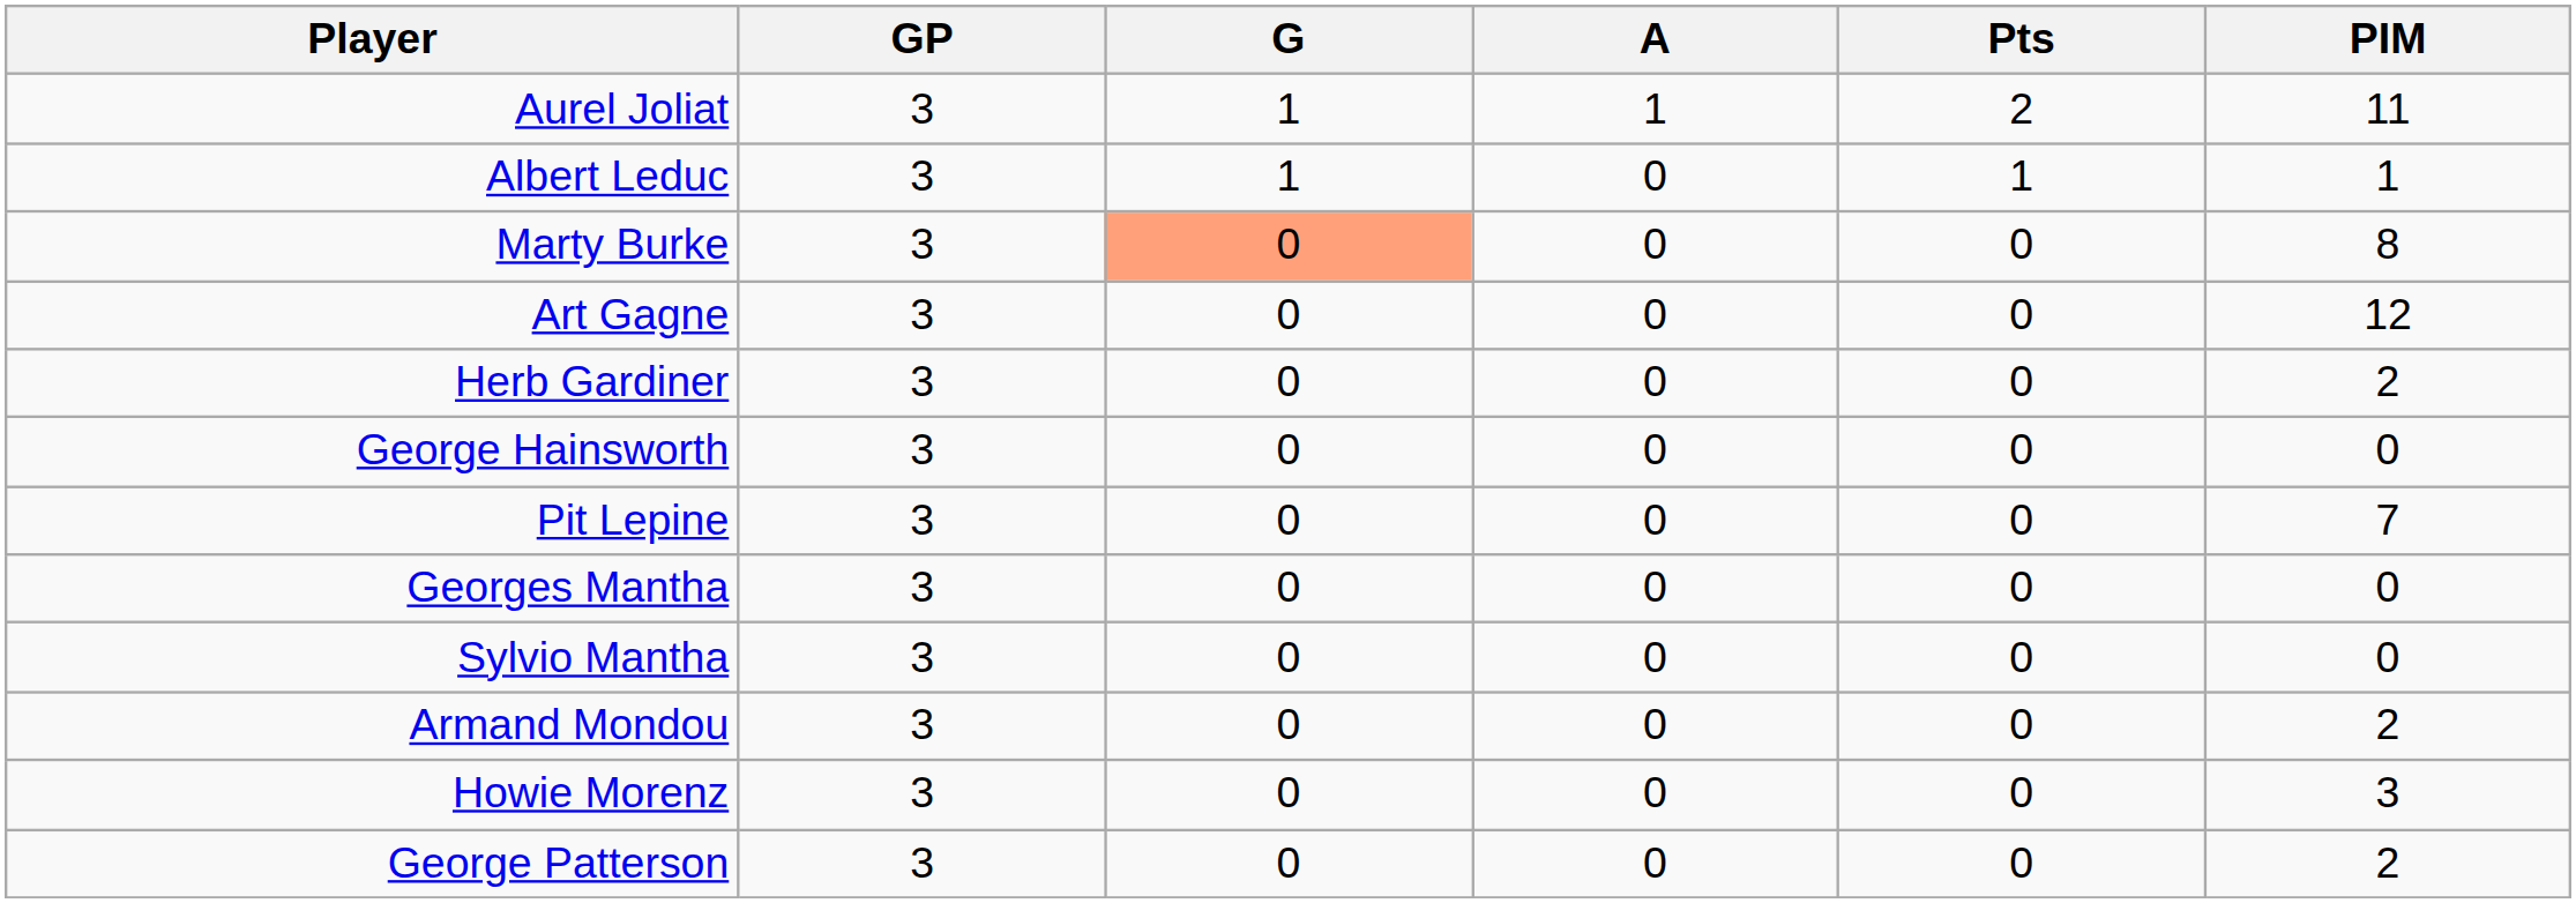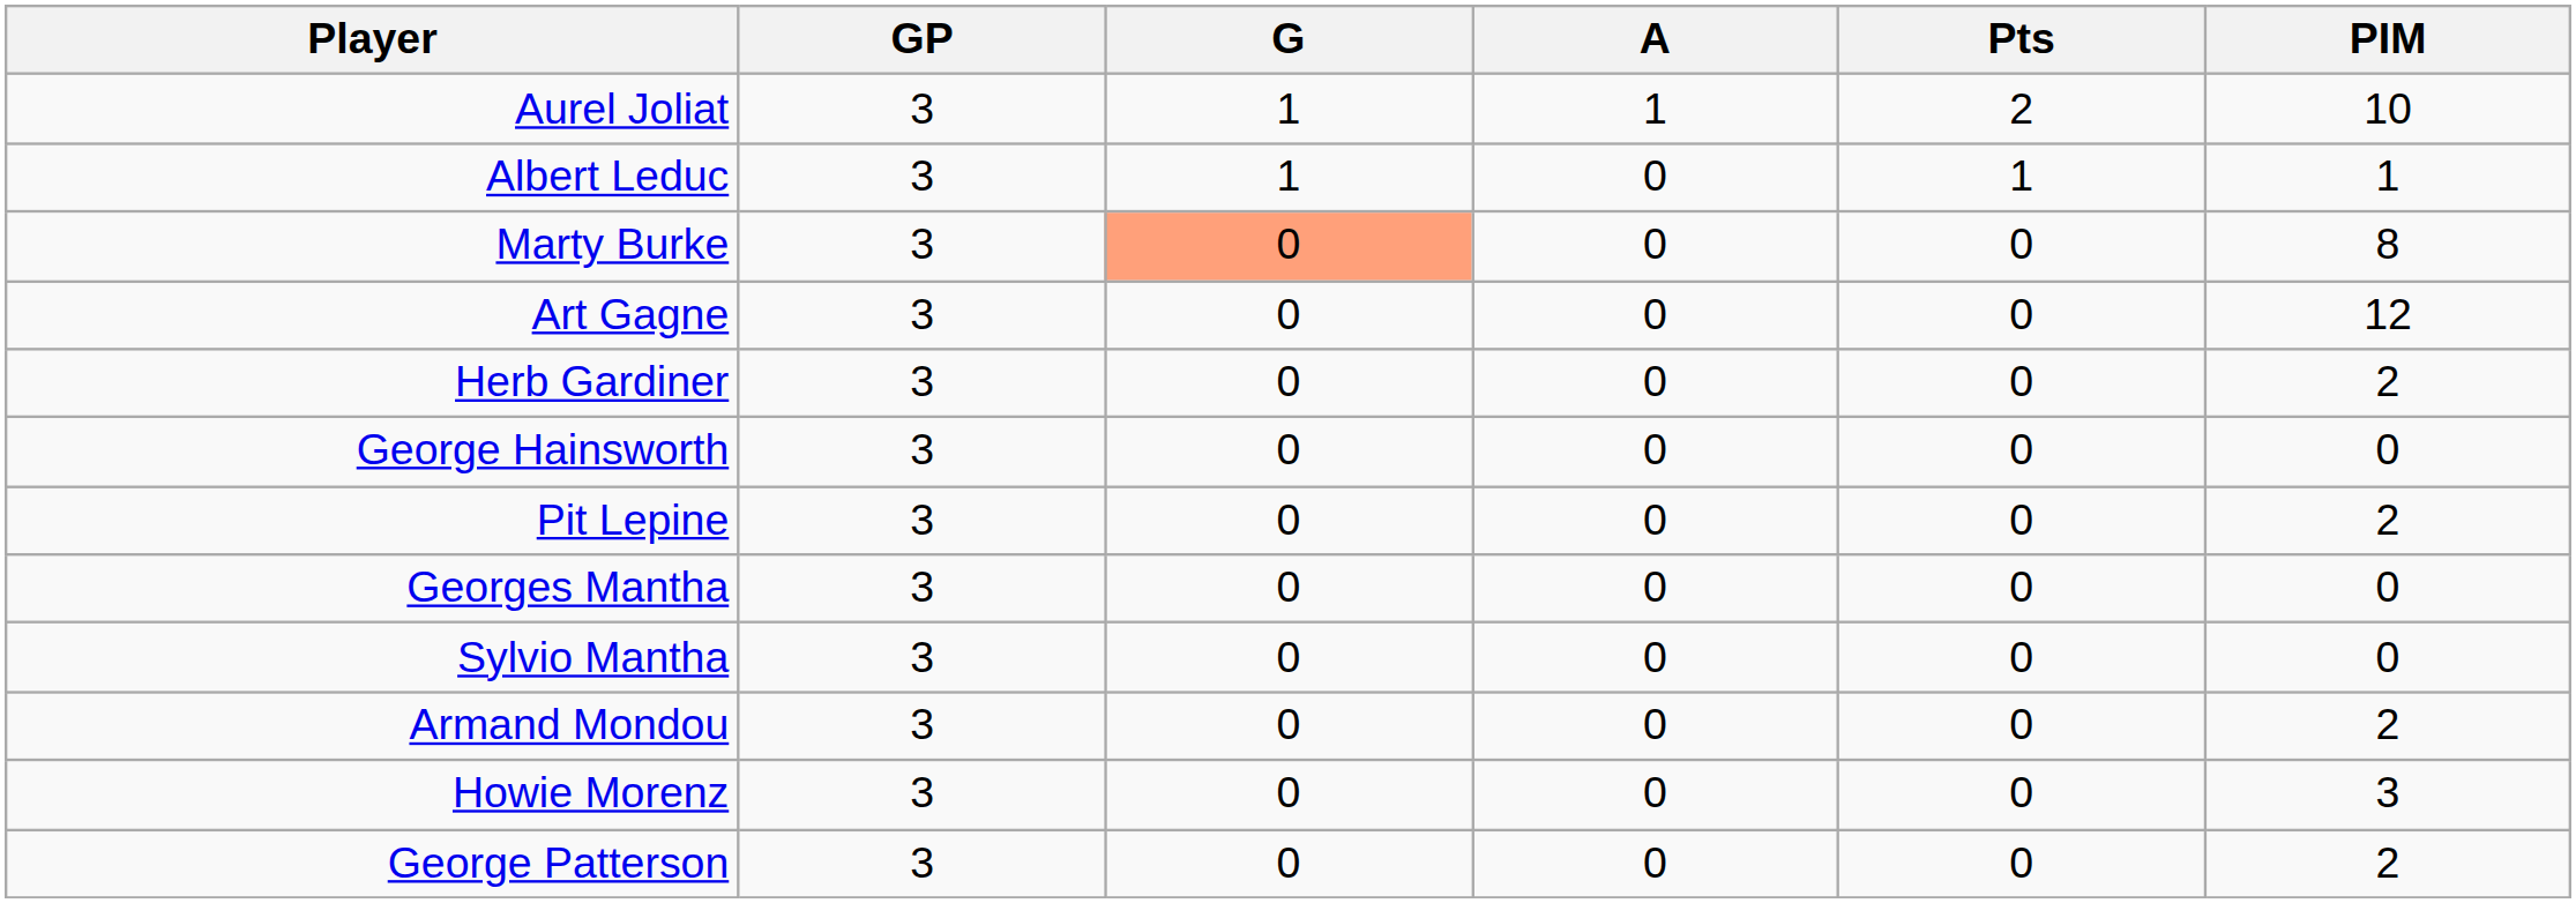Aurel Joliat | PIM: 11 -> 10
Pit Lepine | PIM: 7 -> 2
